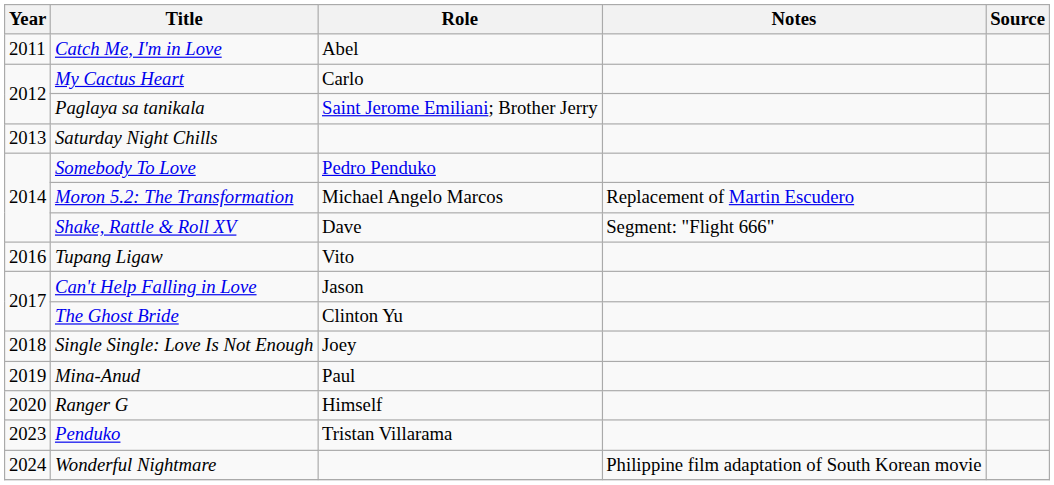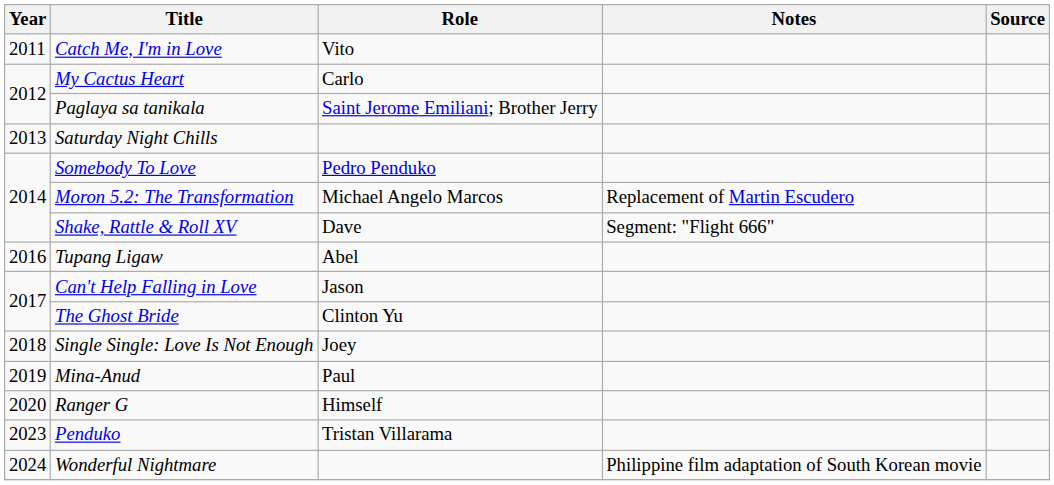Catch Me, I'm in Love | Role: Abel -> Vito
Tupang Ligaw | Role: Vito -> Abel
